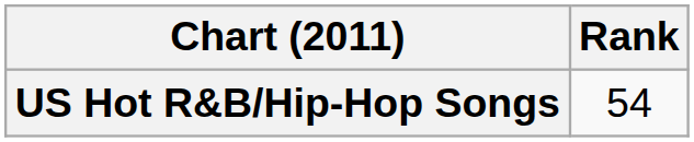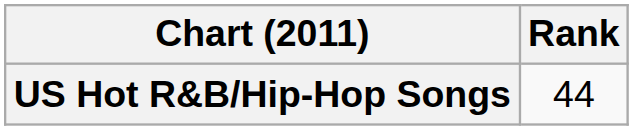US Hot R&B/Hip-Hop Songs | Rank: 54 -> 44
